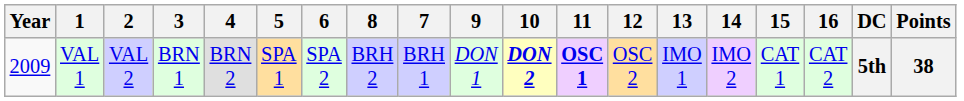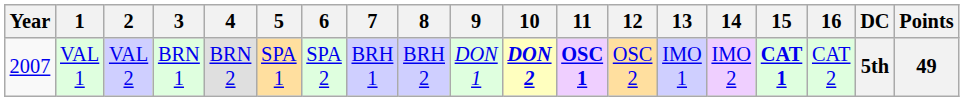columns swapped: 7 <-> 8
VAL 1 | Year: 2009 -> 2007
VAL 1 | 15: normal -> bold
VAL 1 | Points: 38 -> 49
